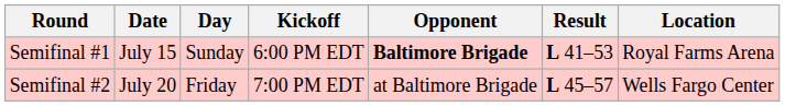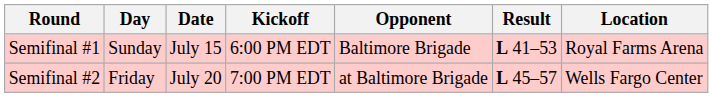columns swapped: Day <-> Date
Semifinal #1 | Opponent: bold -> normal
